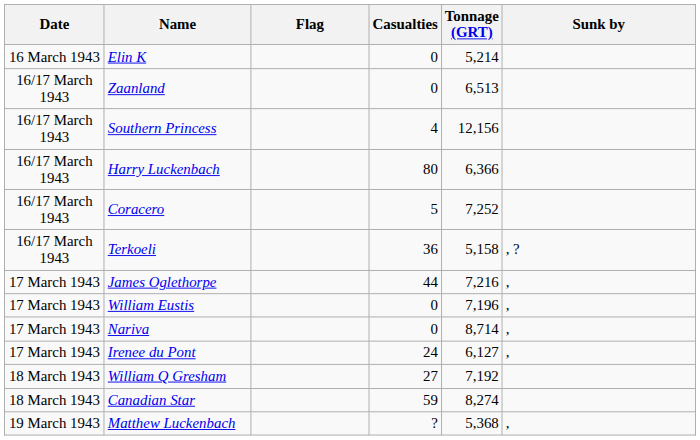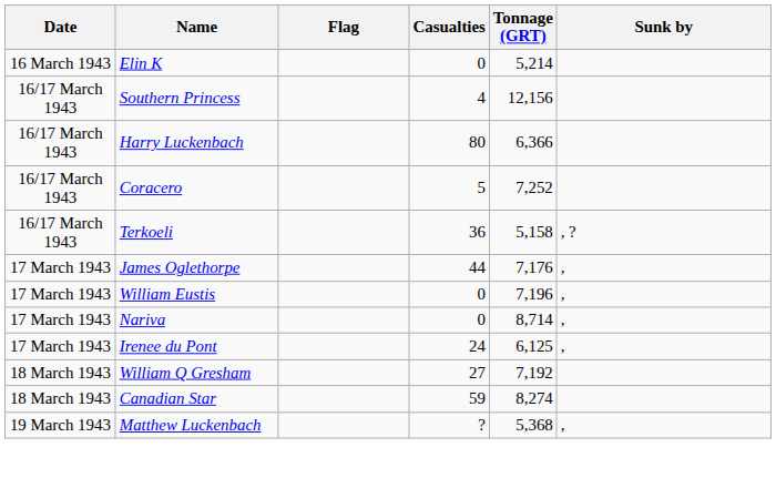- row: 16/17 March 1943 | Zaanland | 0 | 6,513
James Oglethorpe | Tonnage (GRT): 7,216 -> 7,176
Irenee du Pont | Tonnage (GRT): 6,127 -> 6,125
